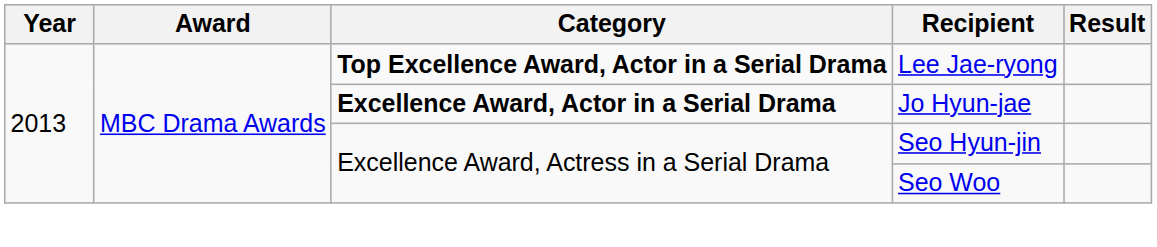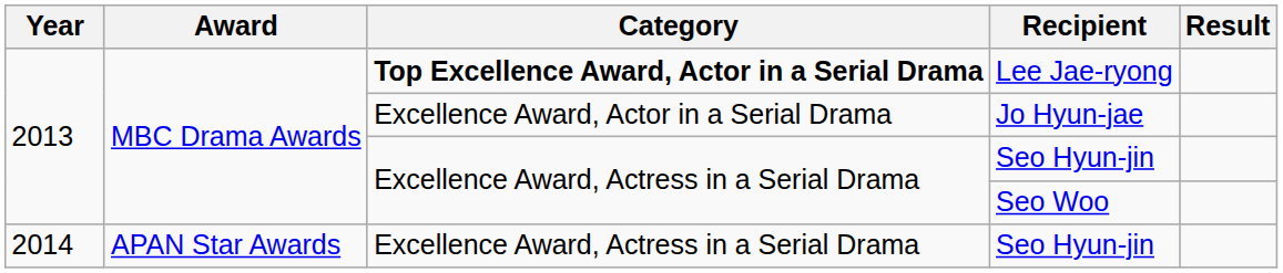Jo Hyun-jae | Category: bold -> normal
+ row: 2014 | APAN Star Awards | Excellence Award, Actress in a Serial Drama | Seo Hyun-jin
